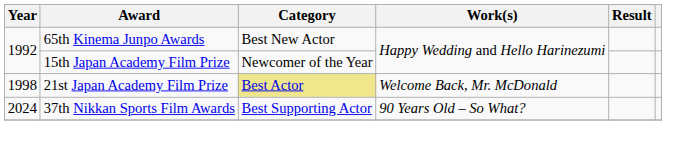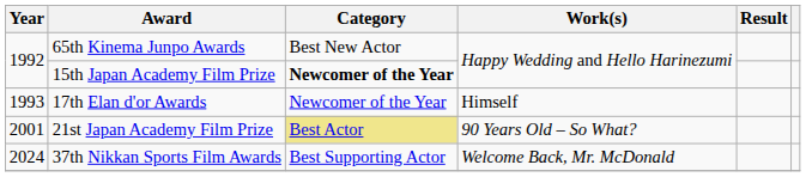15th Japan Academy Film Prize | Category: normal -> bold
+ row: 1993 | 17th Elan d'or Awards | Newcomer of the Year | Himself
21st Japan Academy Film Prize | Year: 1998 -> 2001
21st Japan Academy Film Prize | Work(s): Welcome Back, Mr. McDonald -> 90 Years Old – So What?
37th Nikkan Sports Film Awards | Work(s): 90 Years Old – So What? -> Welcome Back, Mr. McDonald
